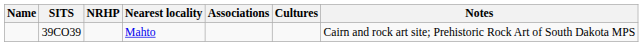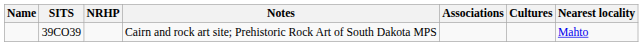columns swapped: Nearest locality <-> Notes
